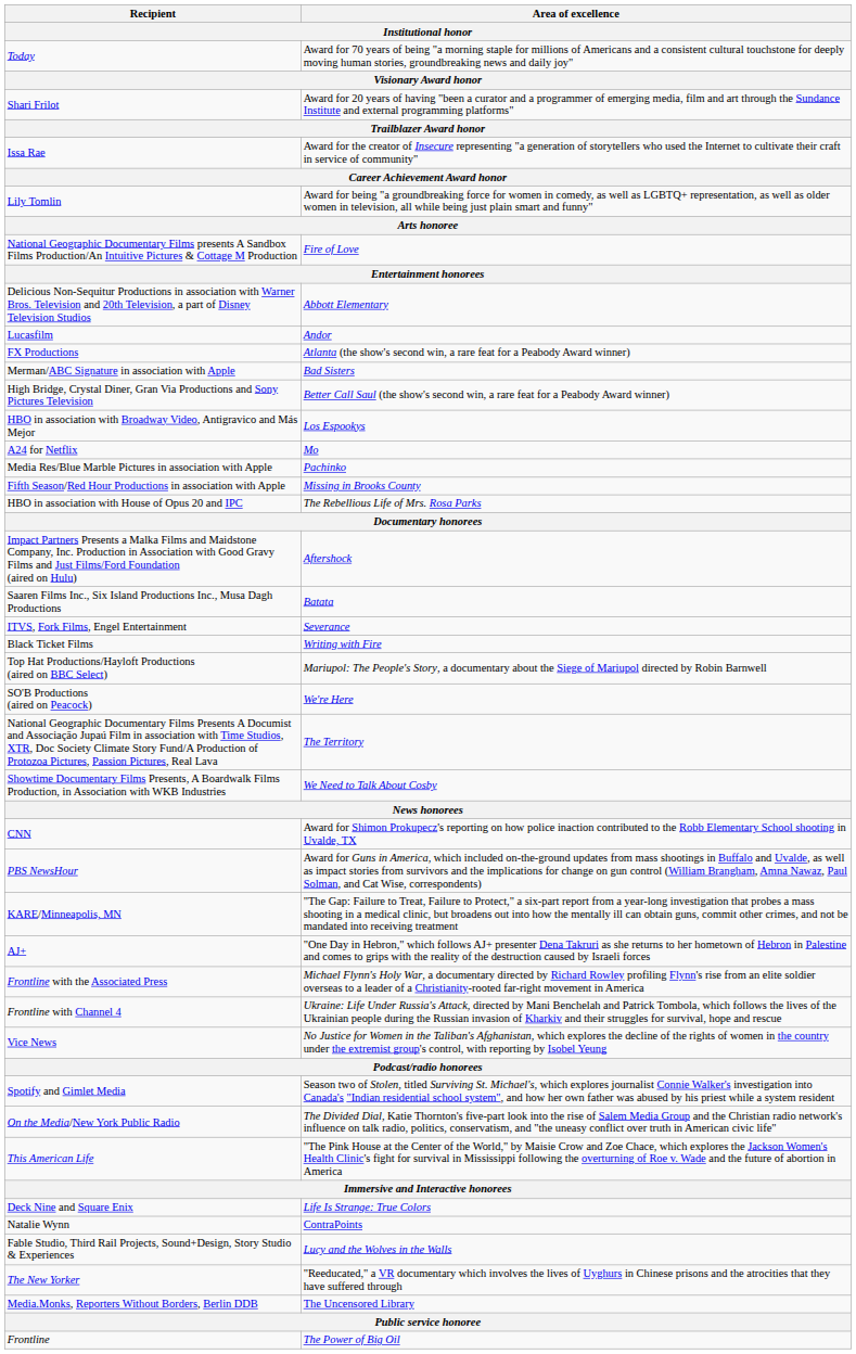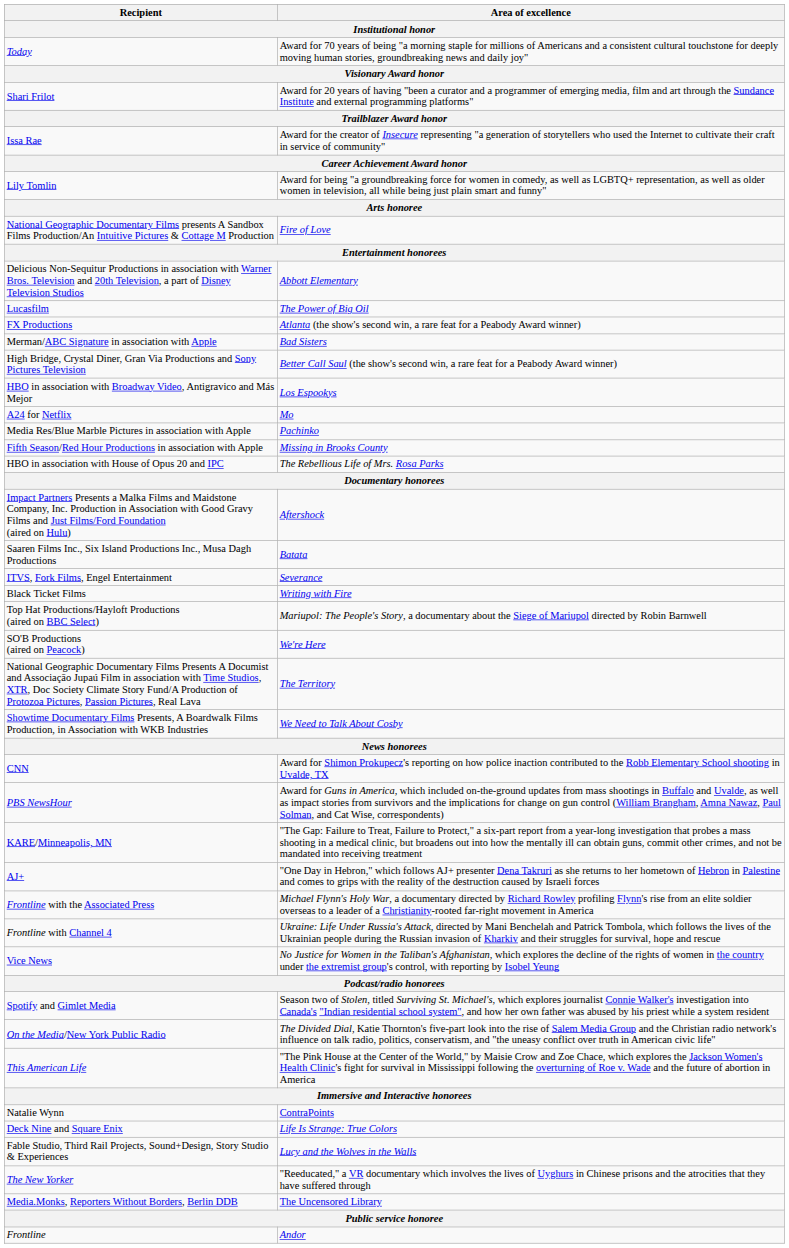Lucasfilm | Area of excellence: Andor -> The Power of Big Oil
rows swapped: Natalie Wynn <-> Deck Nine and Square Enix
Frontline | Area of excellence: The Power of Big Oil -> Andor
